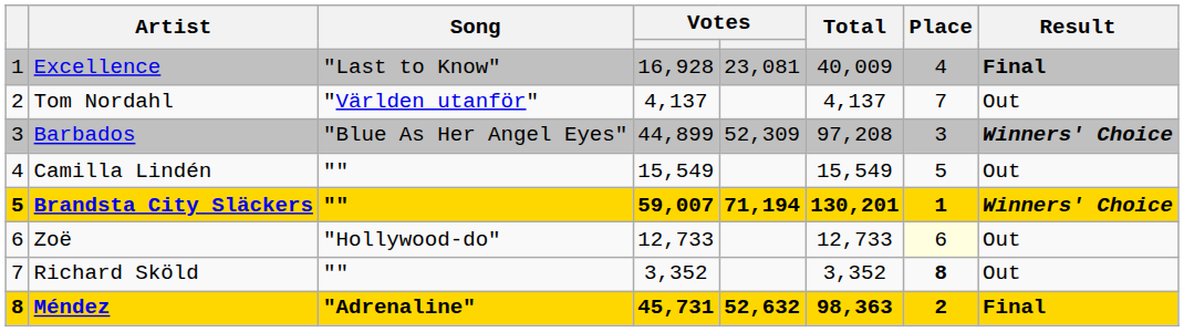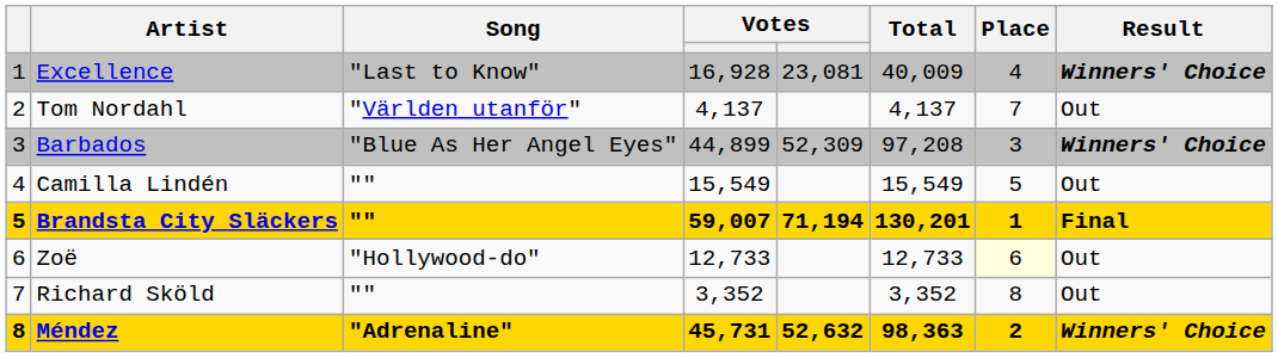Excellence | Result: Final -> Winners' Choice
Brandsta City Släckers | Result: Winners' Choice -> Final
Richard Sköld | Place: bold -> normal
Méndez | Result: Final -> Winners' Choice
